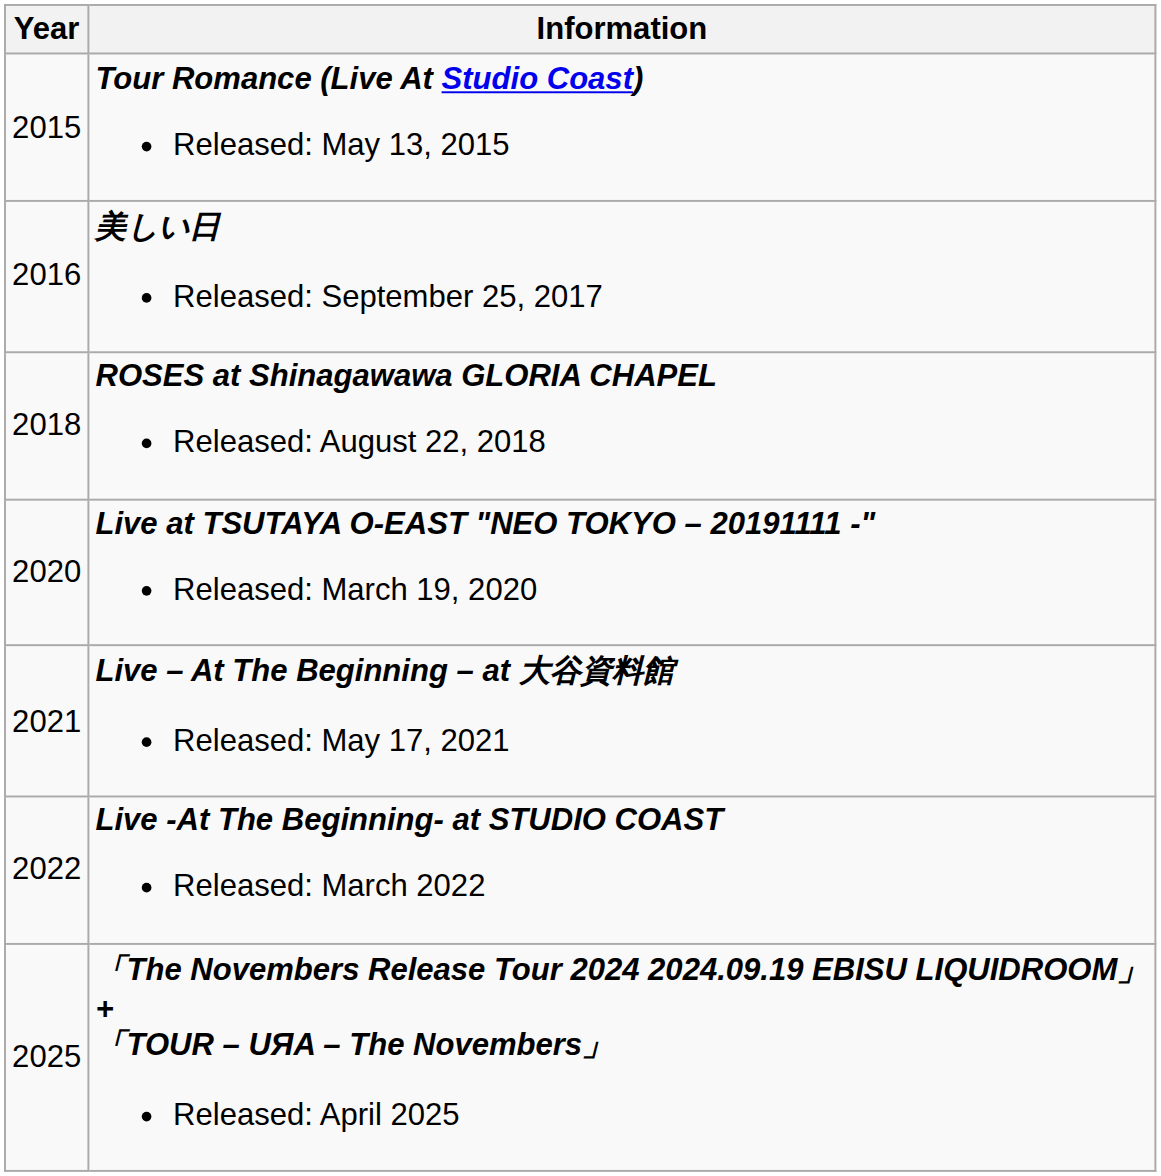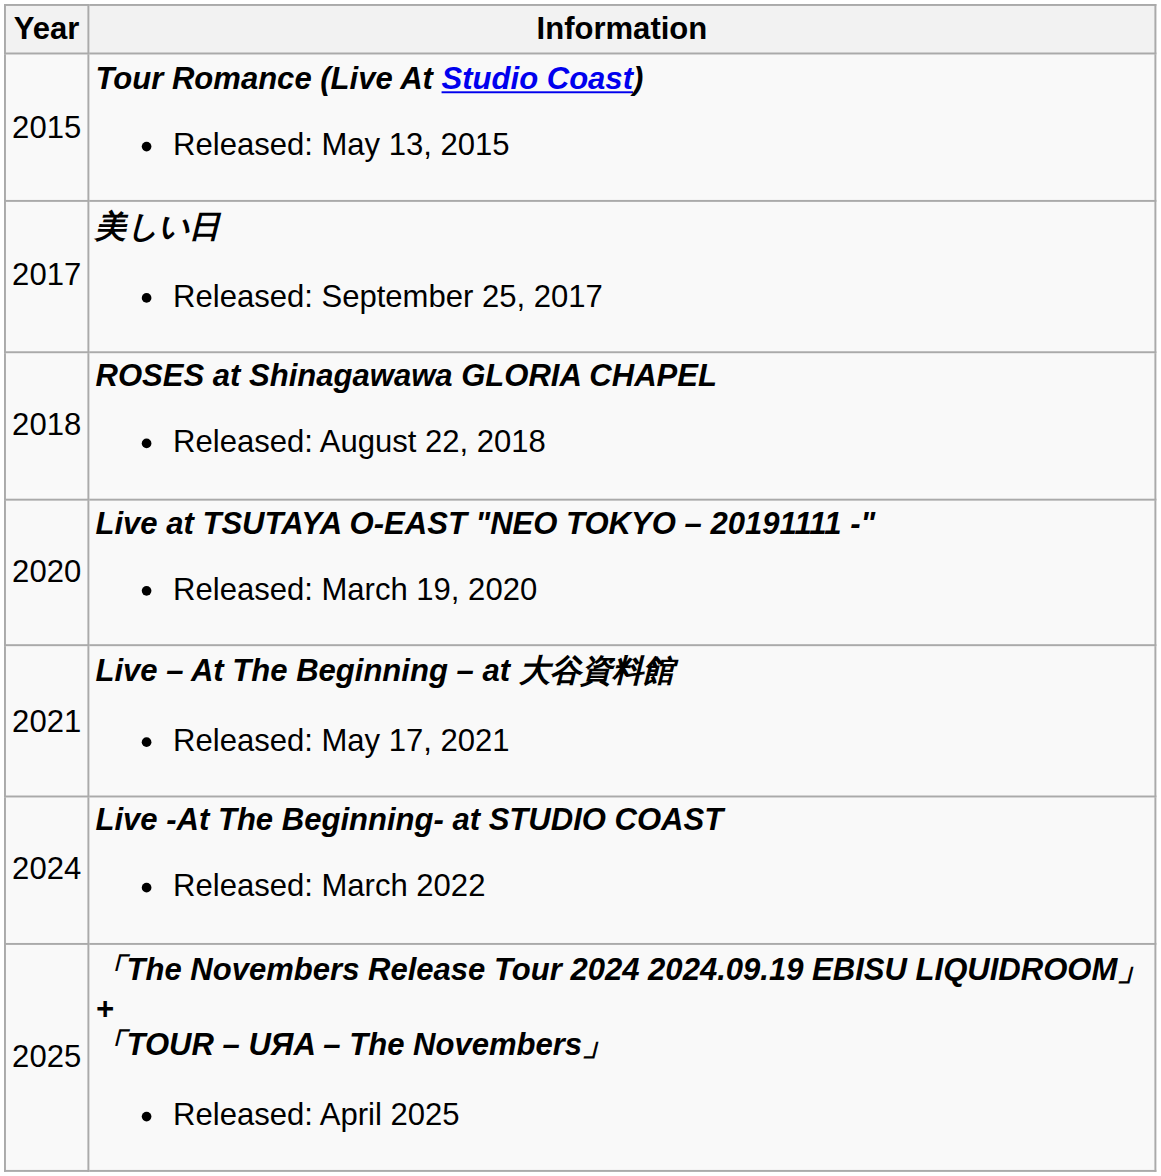美しい日 Released: September 25, 2017 | Year: 2016 -> 2017
Live -At The Beginning- at STUDIO COAST Released: March 2022 | Year: 2022 -> 2024
